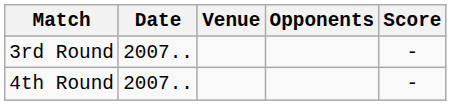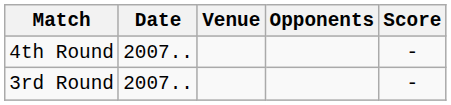rows swapped: 3rd Round <-> 4th Round
